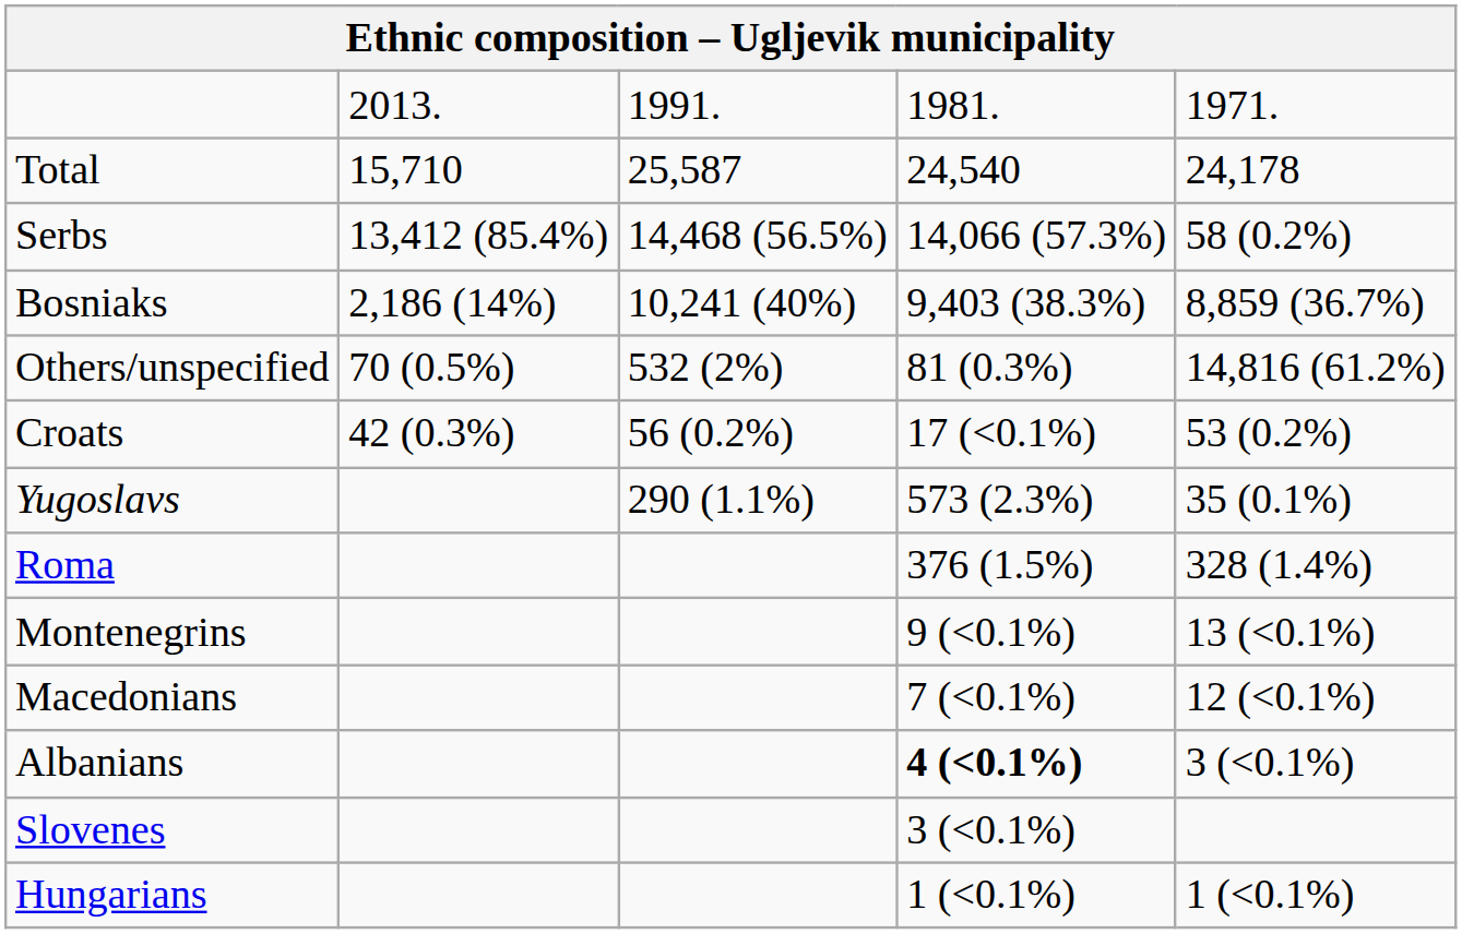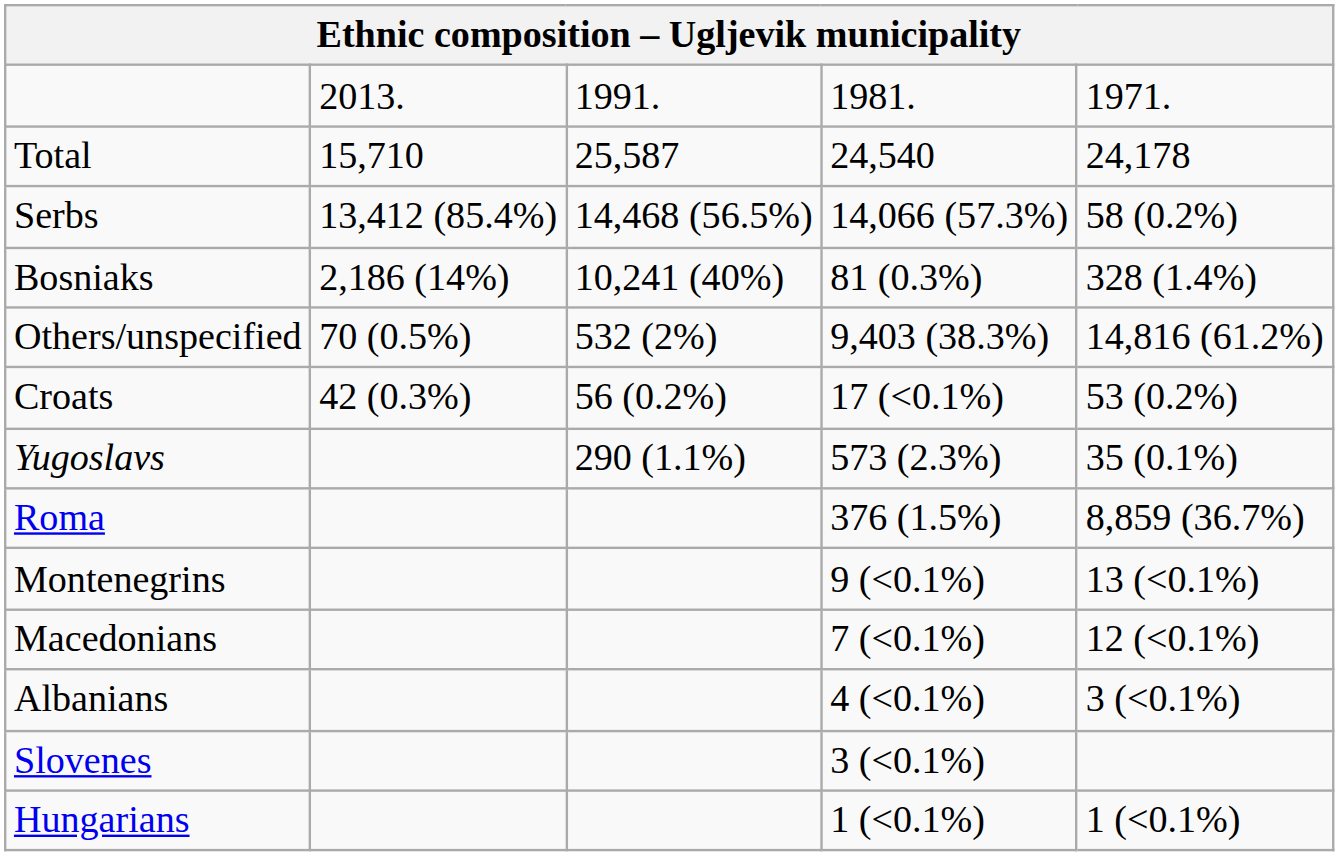Bosniaks | column 4: 9,403 (38.3%) -> 81 (0.3%)
Bosniaks | column 5: 8,859 (36.7%) -> 328 (1.4%)
Others/unspecified | column 4: 81 (0.3%) -> 9,403 (38.3%)
Roma | column 5: 328 (1.4%) -> 8,859 (36.7%)
Albanians | column 4: bold -> normal
